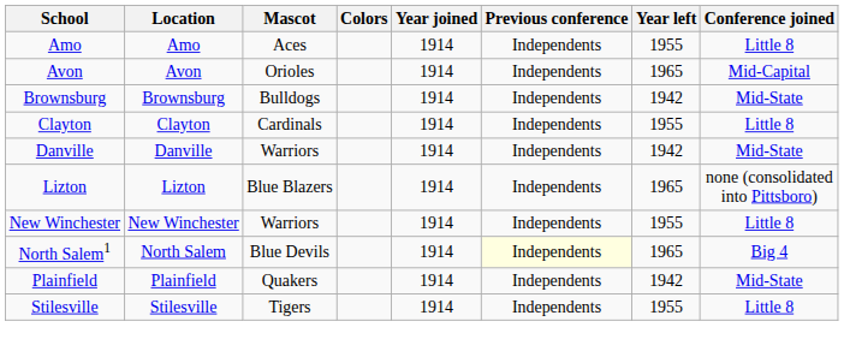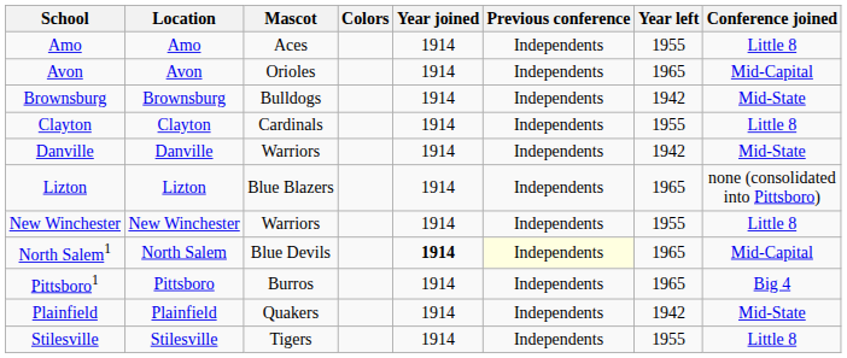North Salem1 | Year joined: normal -> bold
North Salem1 | Conference joined: Big 4 -> Mid-Capital
+ row: Pittsboro1 | Pittsboro | Burros | 1914 | Independents | 1965 | Big 4
